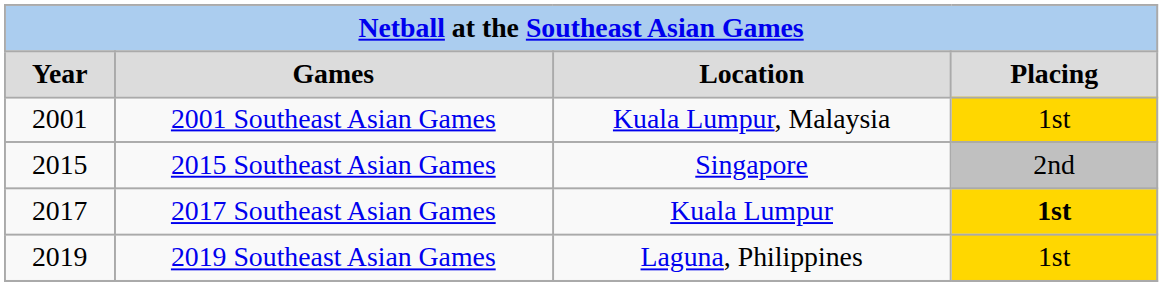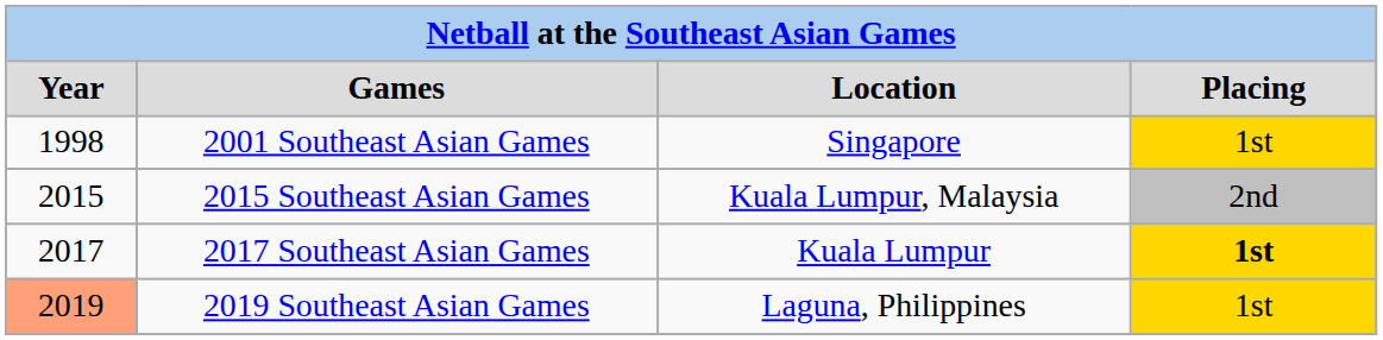2001 Southeast Asian Games | Year: 2001 -> 1998
2001 Southeast Asian Games | Location: Kuala Lumpur, Malaysia -> Singapore
2015 Southeast Asian Games | Location: Singapore -> Kuala Lumpur, Malaysia
2019 Southeast Asian Games | Year: no background -> lightsalmon background
